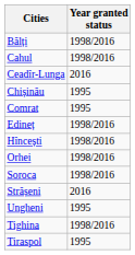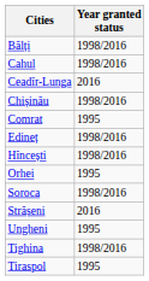Chișinău | Year granted status: 1995 -> 1998/2016
Orhei | Year granted status: 1998/2016 -> 1995
